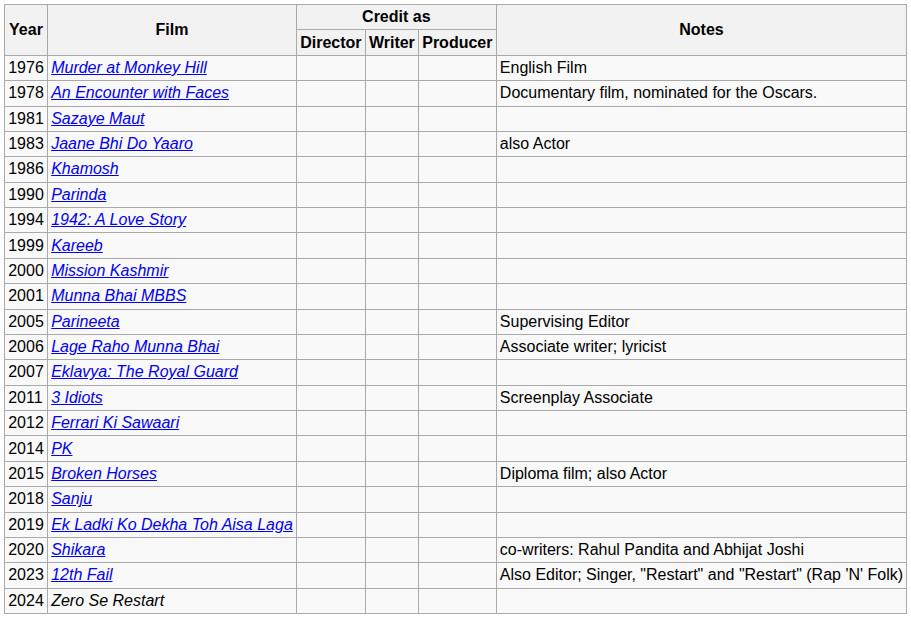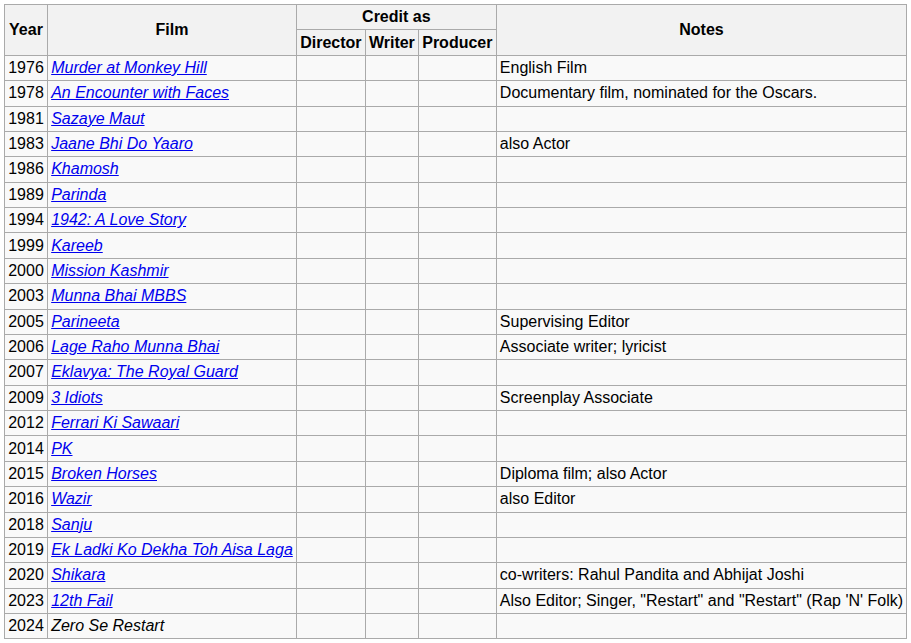Parinda | Year: 1990 -> 1989
Munna Bhai MBBS | Year: 2001 -> 2003
3 Idiots | Year: 2011 -> 2009
+ row: 2016 | Wazir | also Editor
